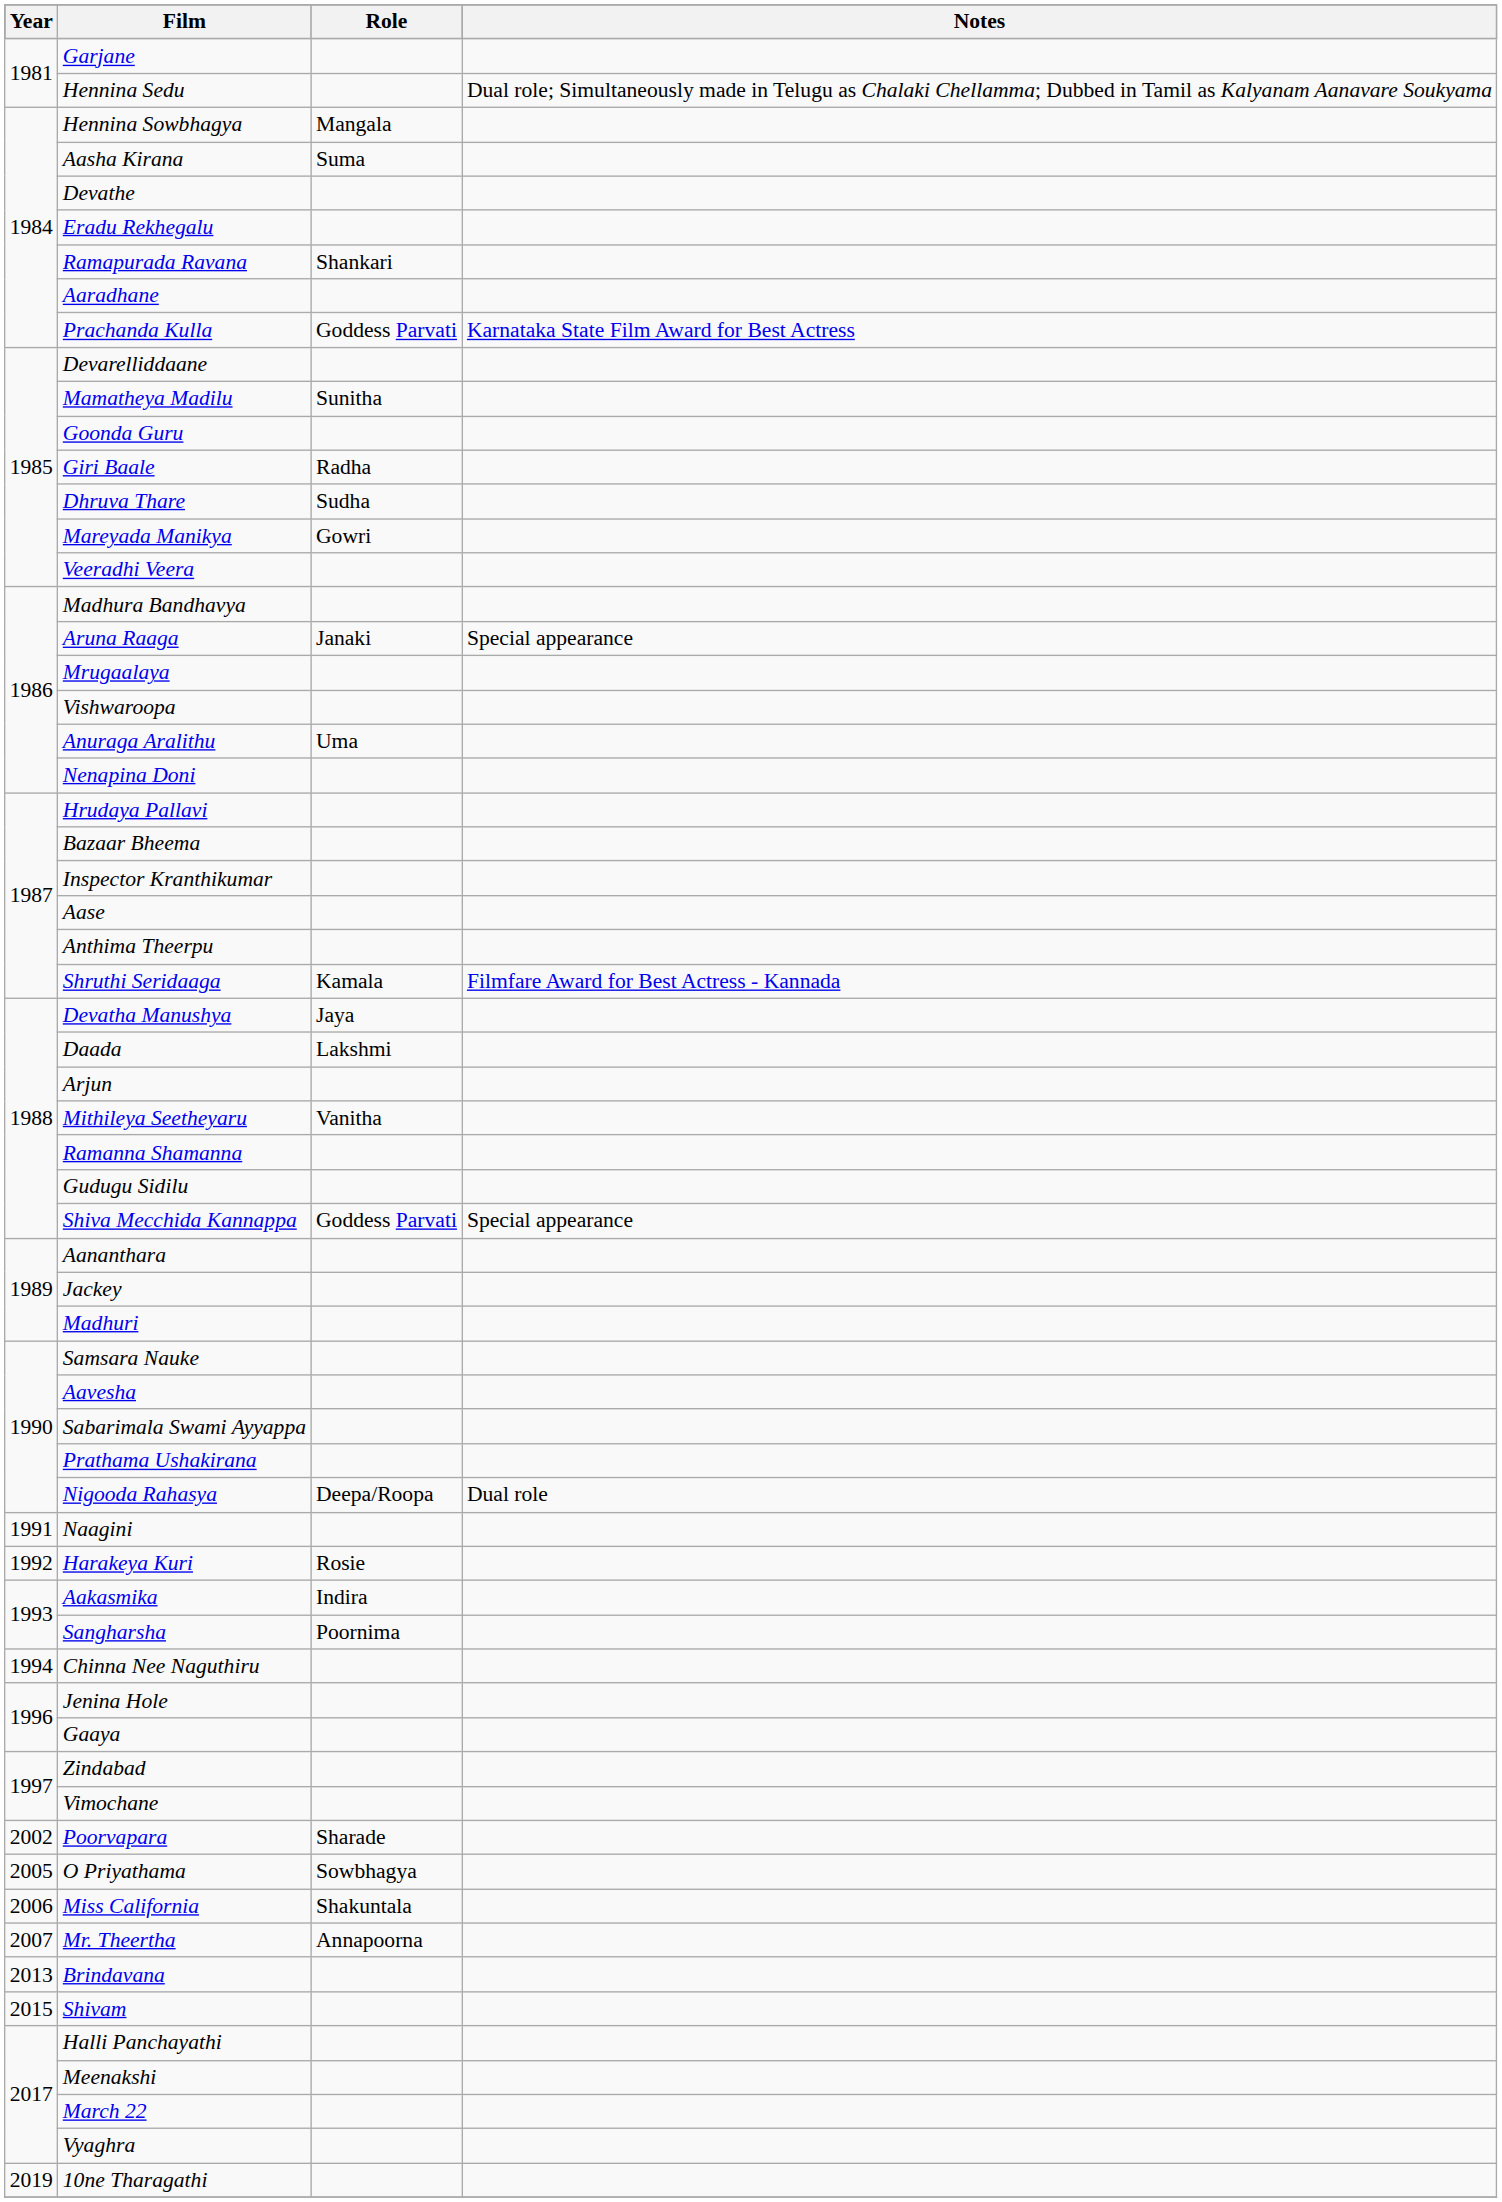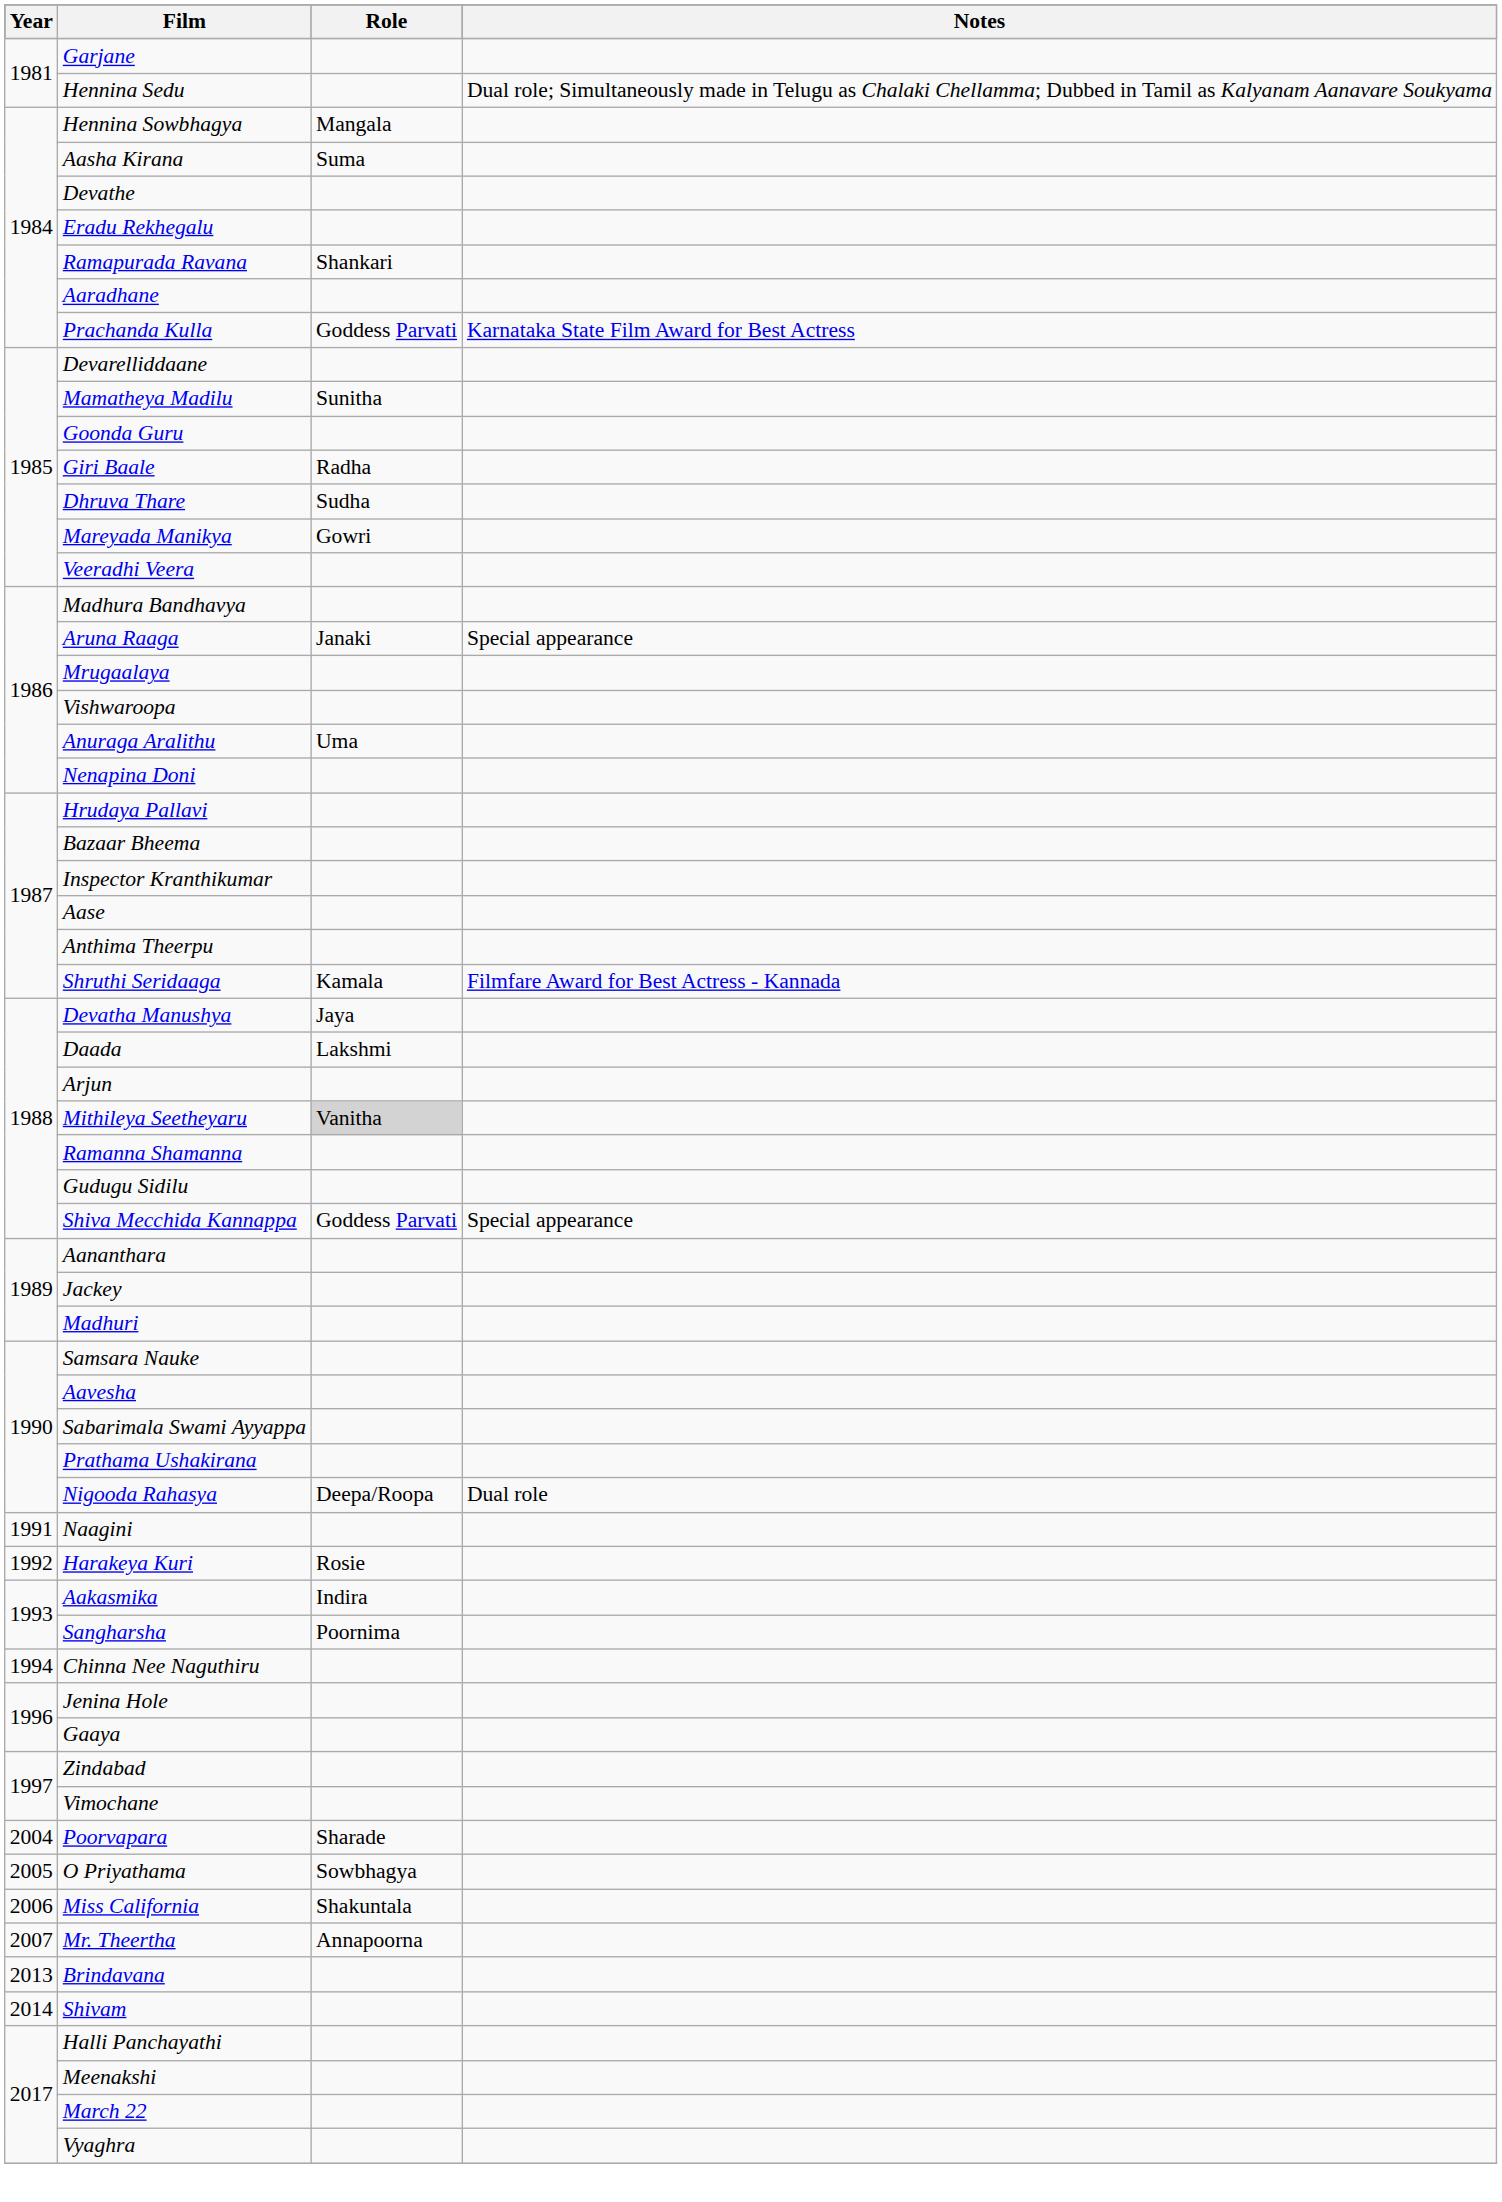Mithileya Seetheyaru | Role: no background -> lightgrey background
Poorvapara | Year: 2002 -> 2004
Shivam | Year: 2015 -> 2014
- row: 2019 | 10ne Tharagathi
